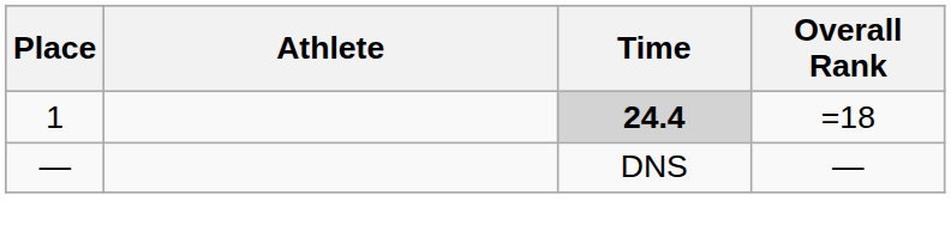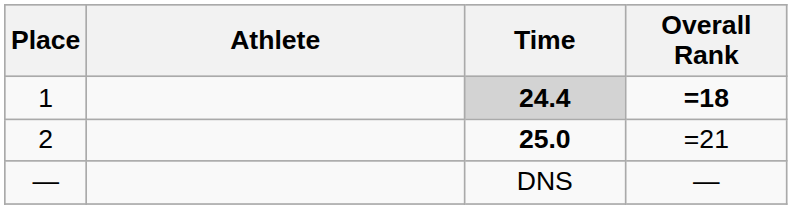1 | Overall Rank: normal -> bold
+ row: 2 | 25.0 | =21
